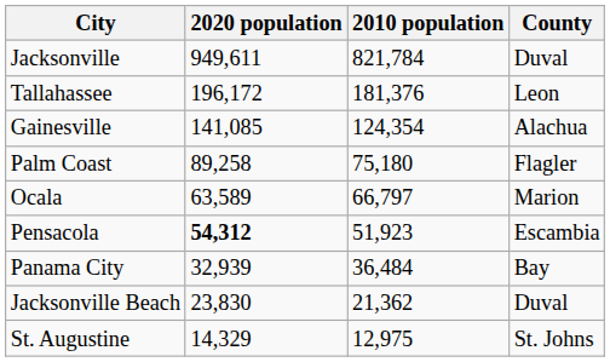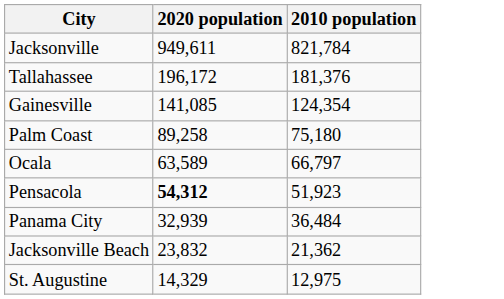- column: County | Duval | Leon | Alachua | Flagler | Marion | Escambia | Bay | Duval | St. Johns
Jacksonville Beach | 2020 population: 23,830 -> 23,832
